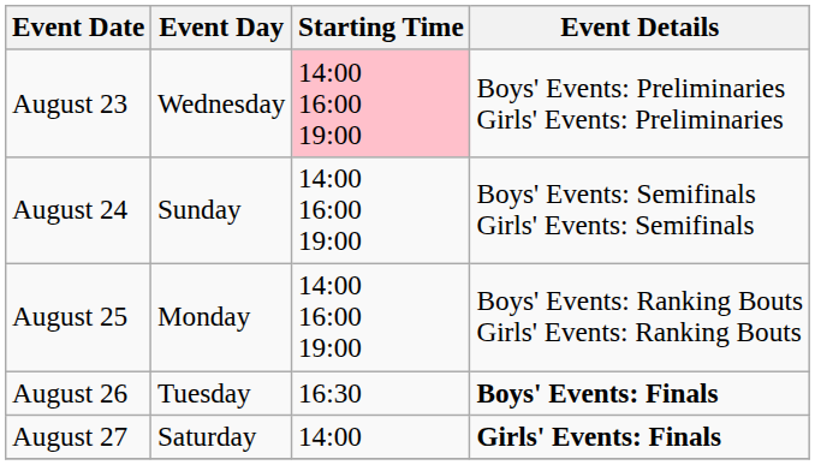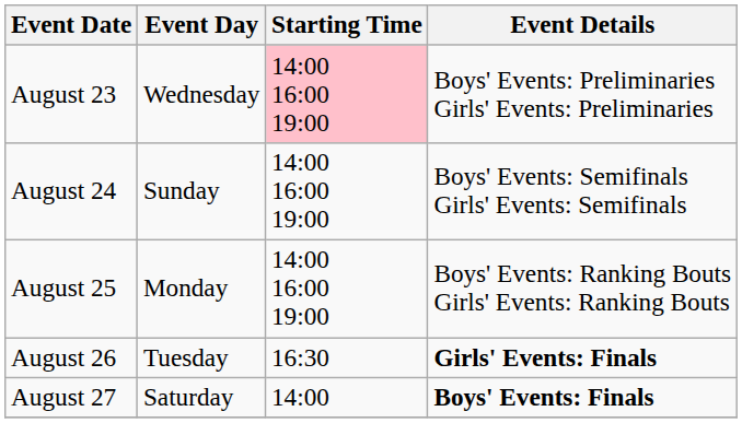August 26 | Event Details: Boys' Events: Finals -> Girls' Events: Finals
August 27 | Event Details: Girls' Events: Finals -> Boys' Events: Finals
